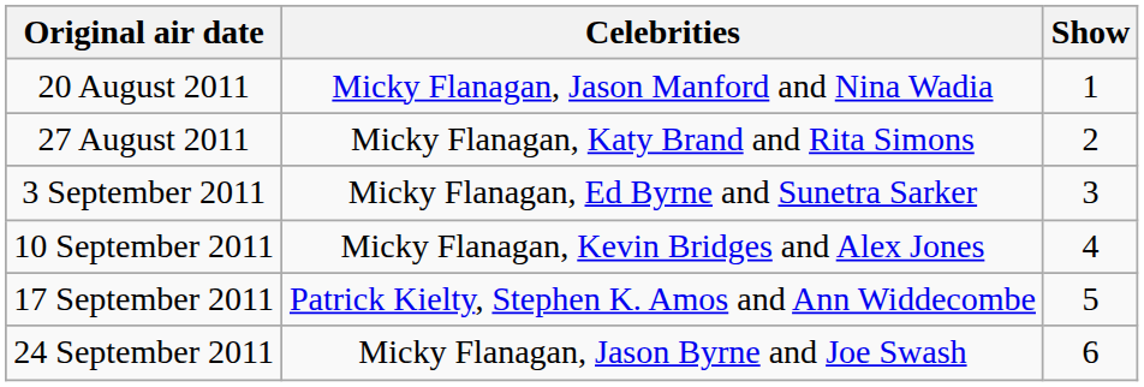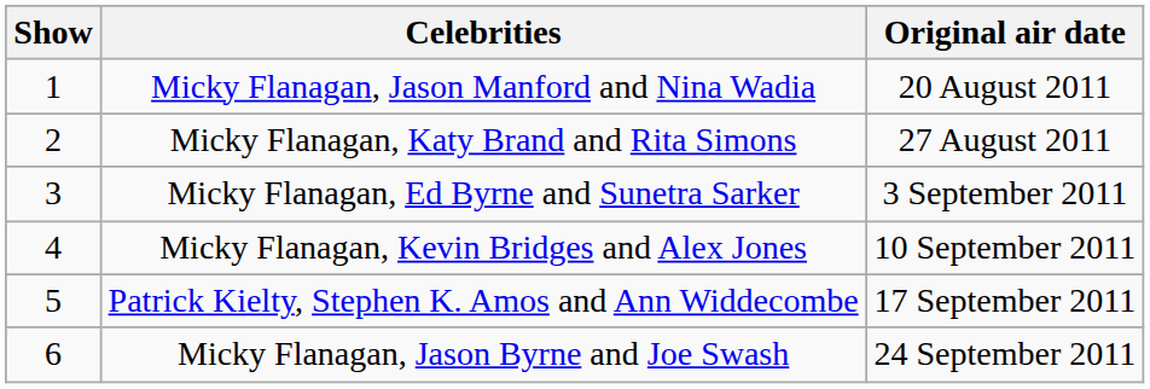columns swapped: Show <-> Original air date
